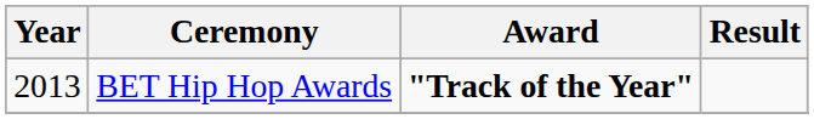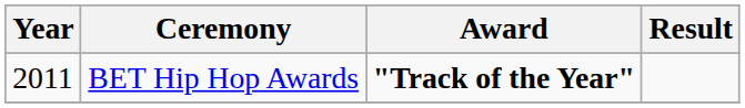BET Hip Hop Awards | Year: 2013 -> 2011
